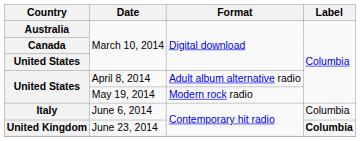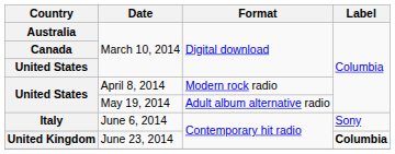April 8, 2014 | Format: Adult album alternative radio -> Modern rock radio
May 19, 2014 | Format: Modern rock radio -> Adult album alternative radio
June 6, 2014 | Label: Columbia -> Sony
